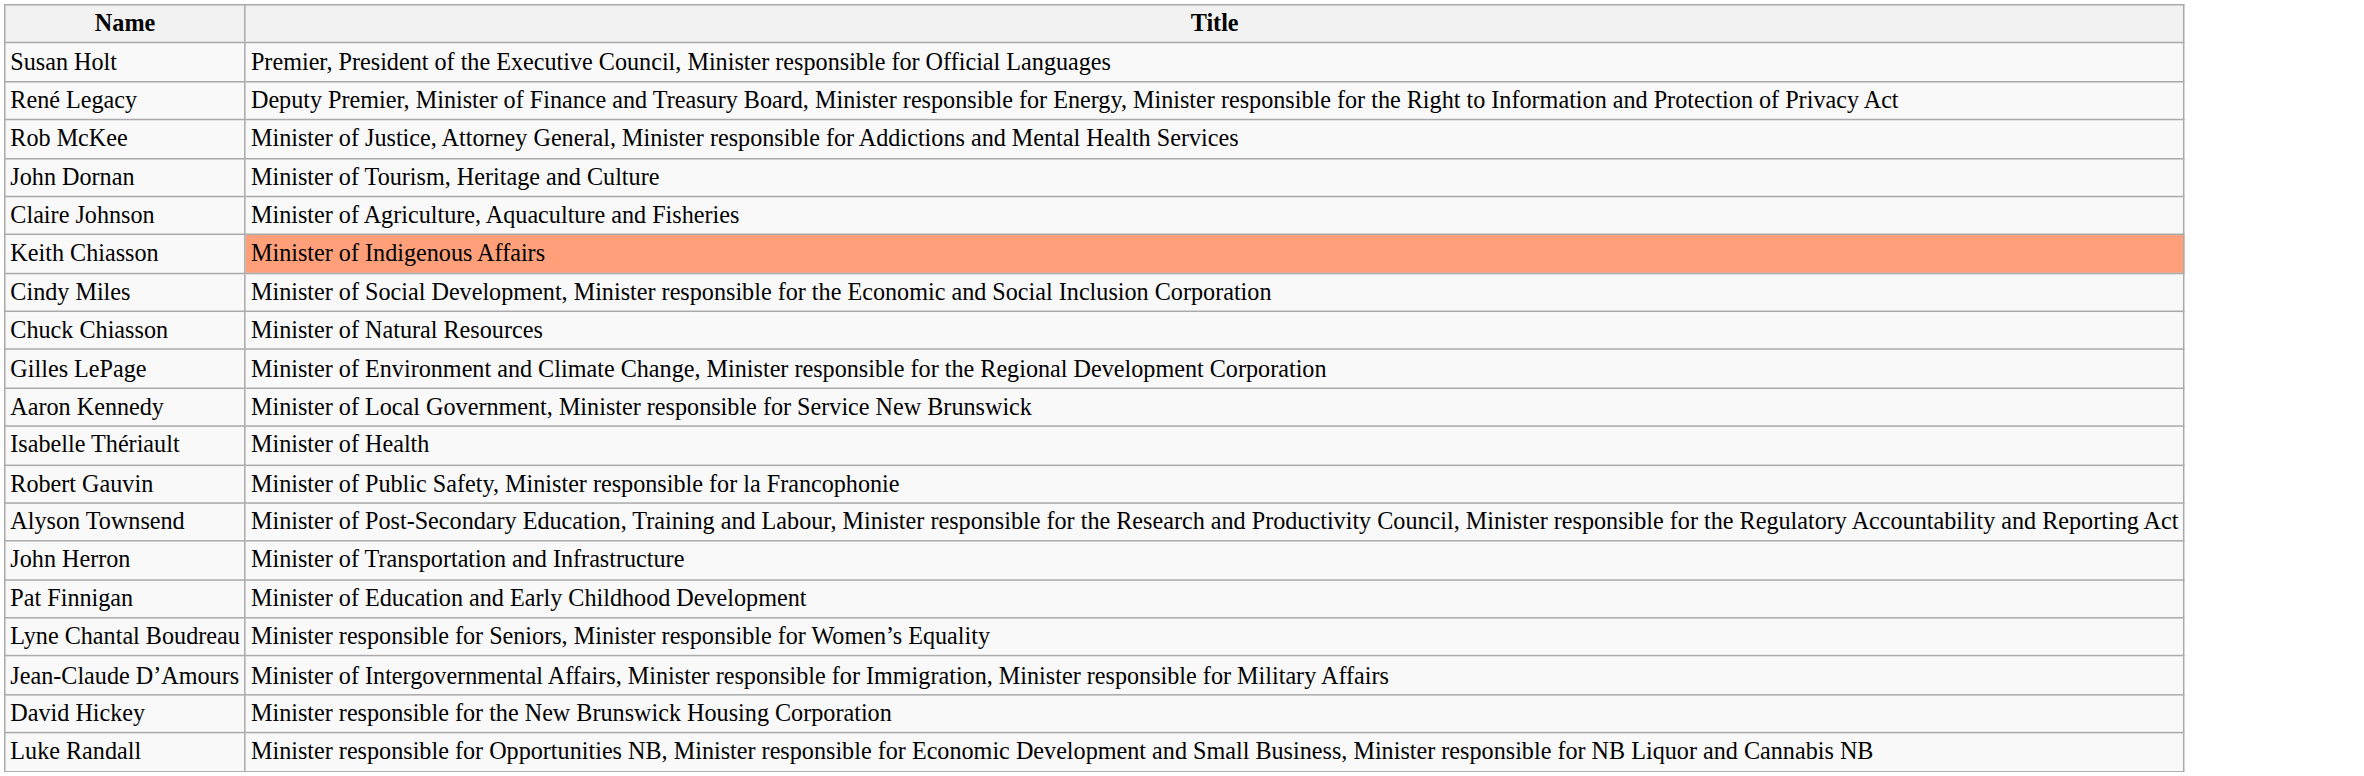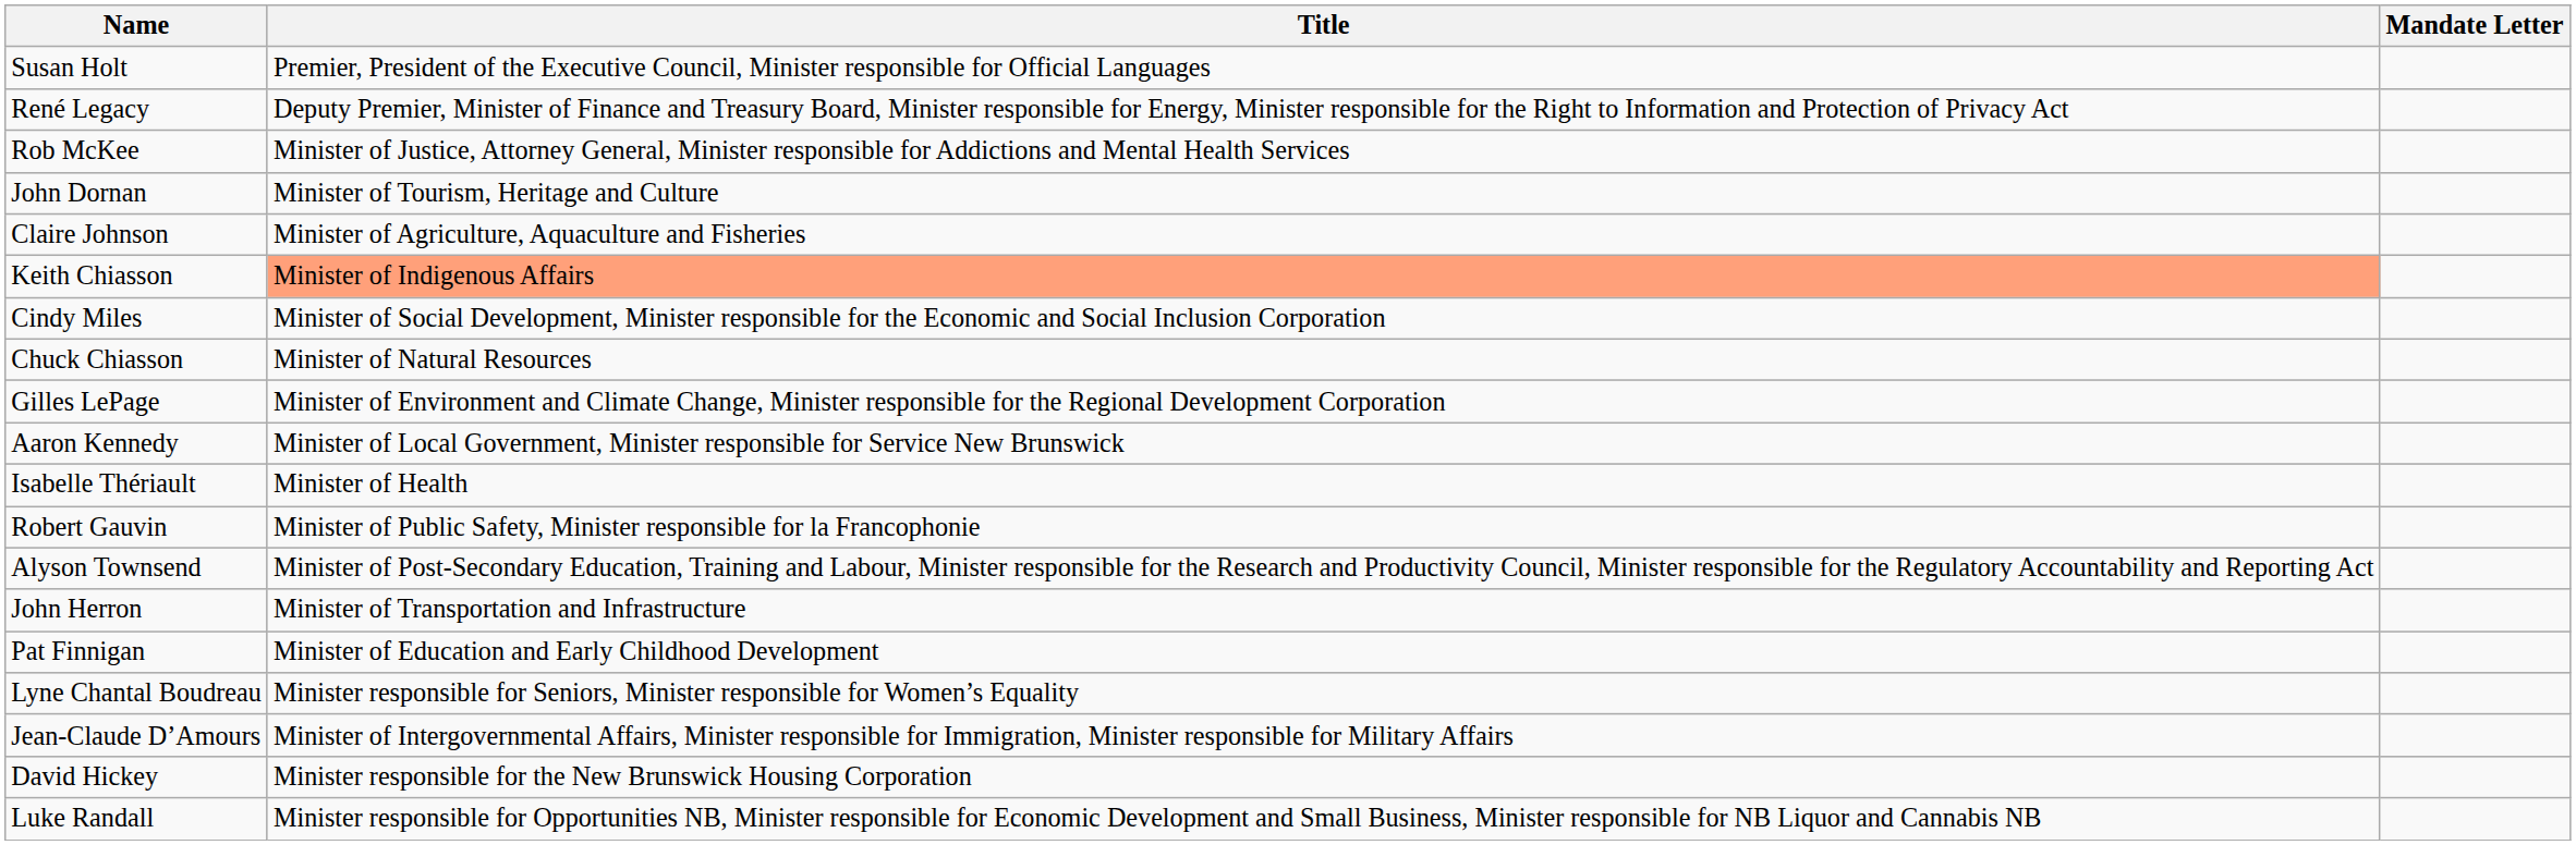+ column: Mandate Letter
